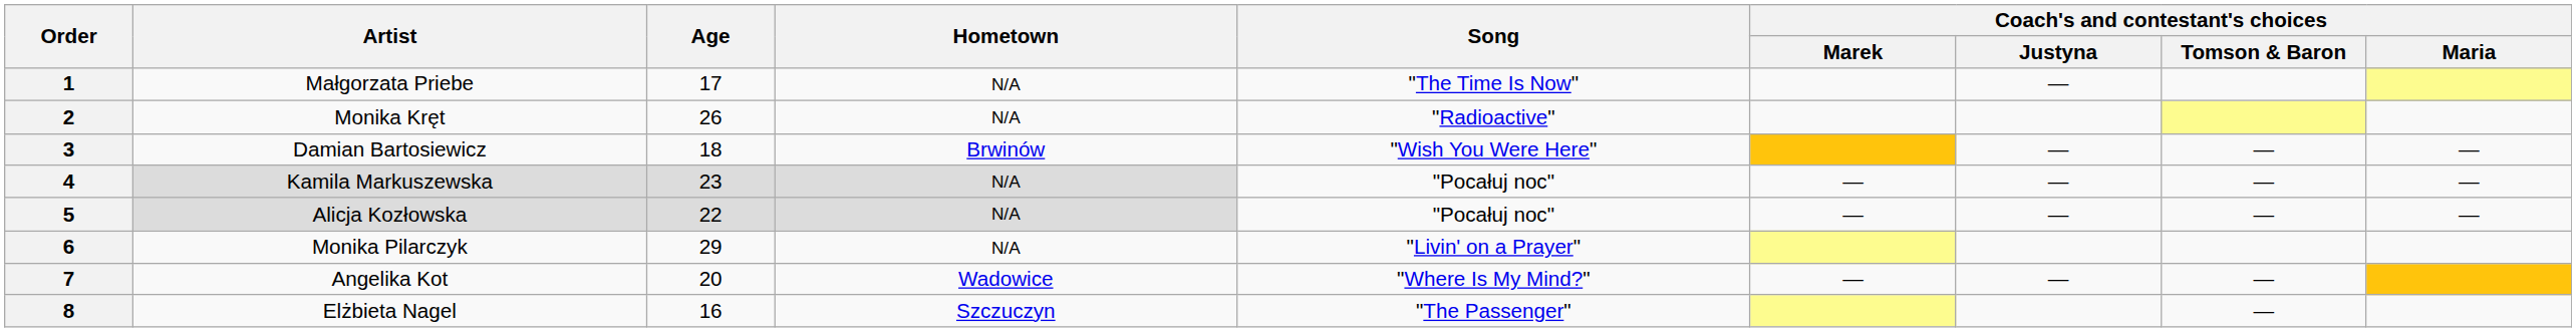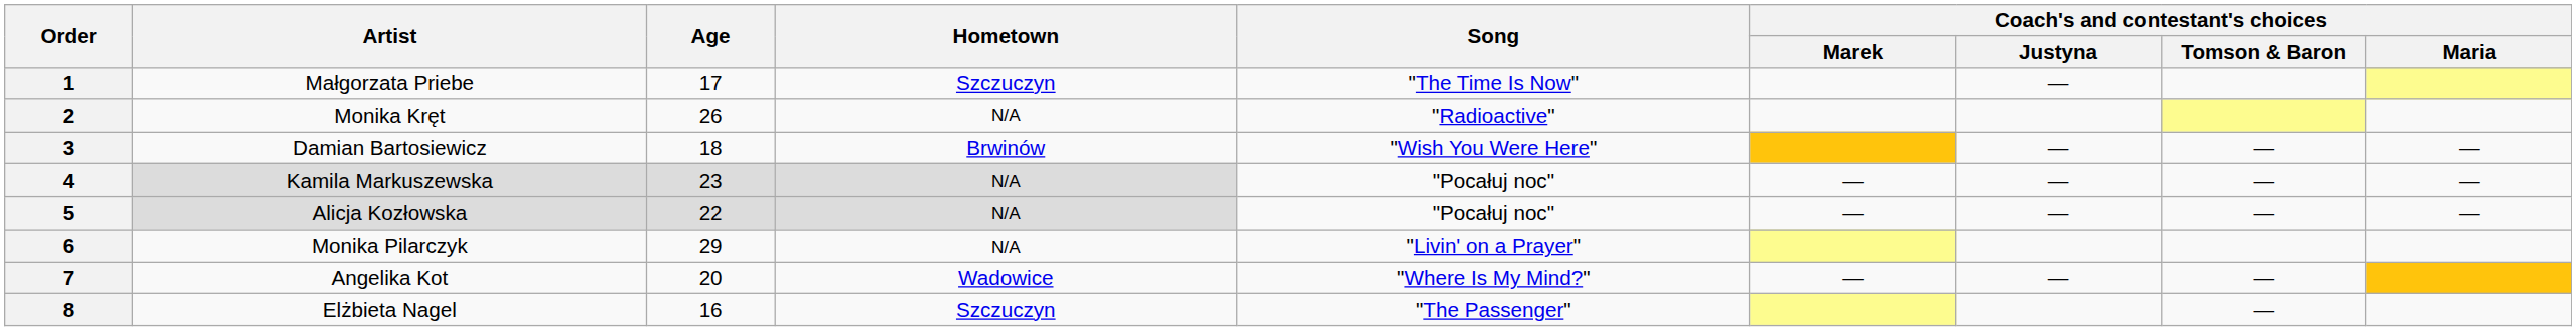1 | Hometown: N/A -> Szczuczyn
